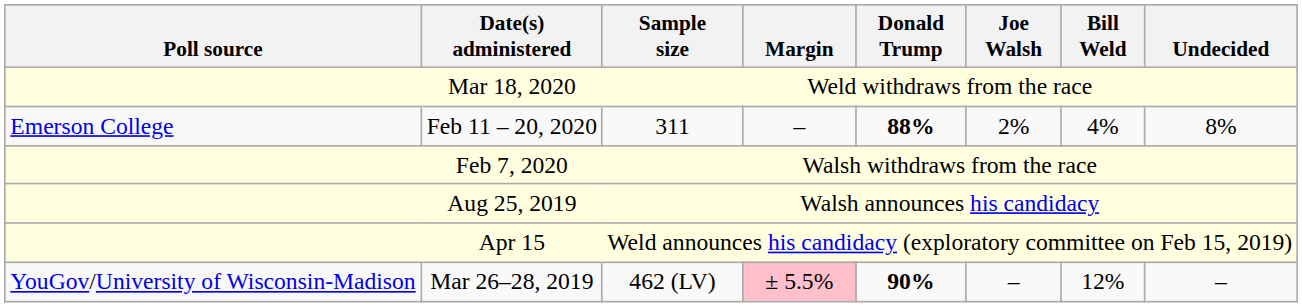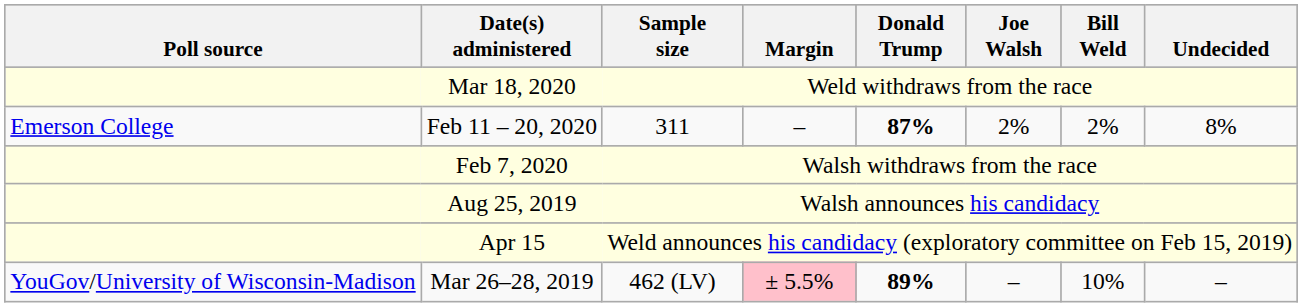Feb 11 – 20, 2020 | Donald Trump: 88% -> 87%
Feb 11 – 20, 2020 | Bill Weld: 4% -> 2%
Mar 26–28, 2019 | Donald Trump: 90% -> 89%
Mar 26–28, 2019 | Bill Weld: 12% -> 10%
